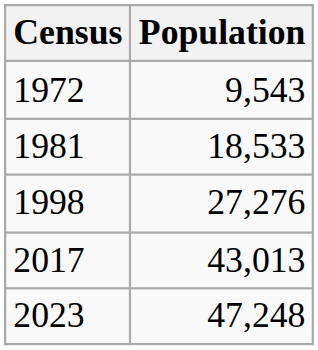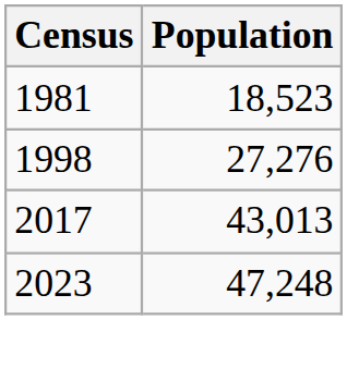- row: 1972 | 9,543
1981 | Population: 18,533 -> 18,523
